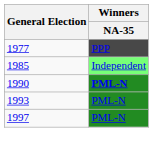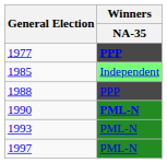1977 | Winners / NA-35: normal -> bold
+ row: 1988 | PPP
